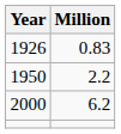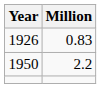- row: 2000 | 6.2
